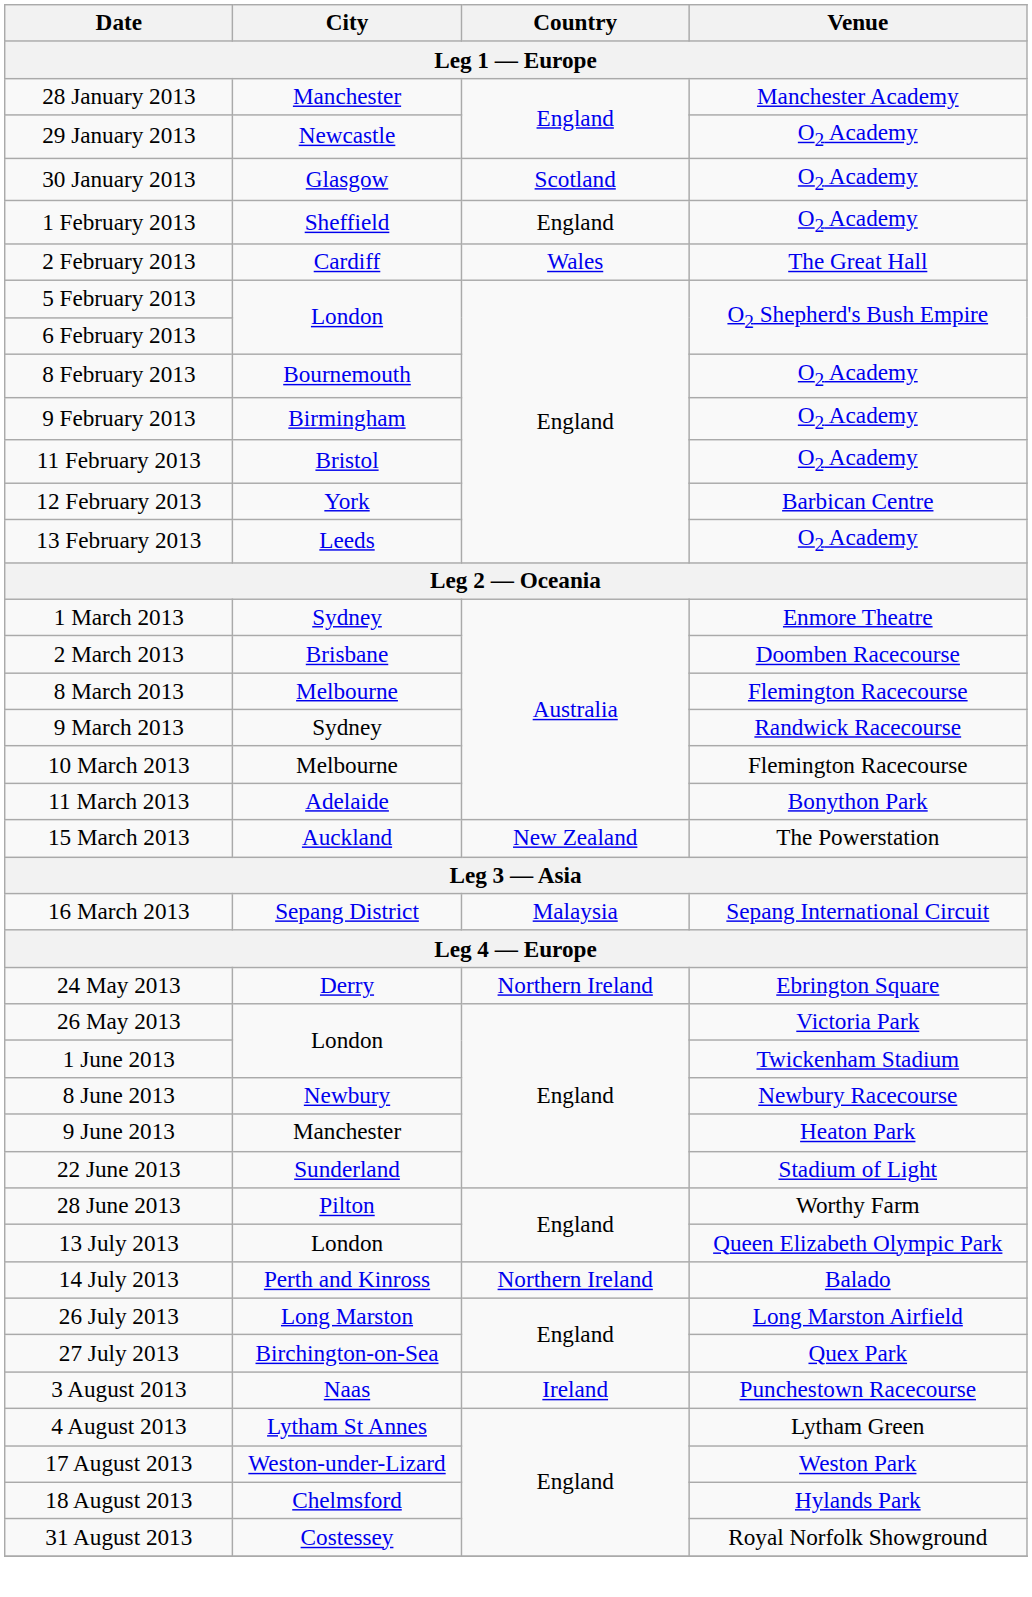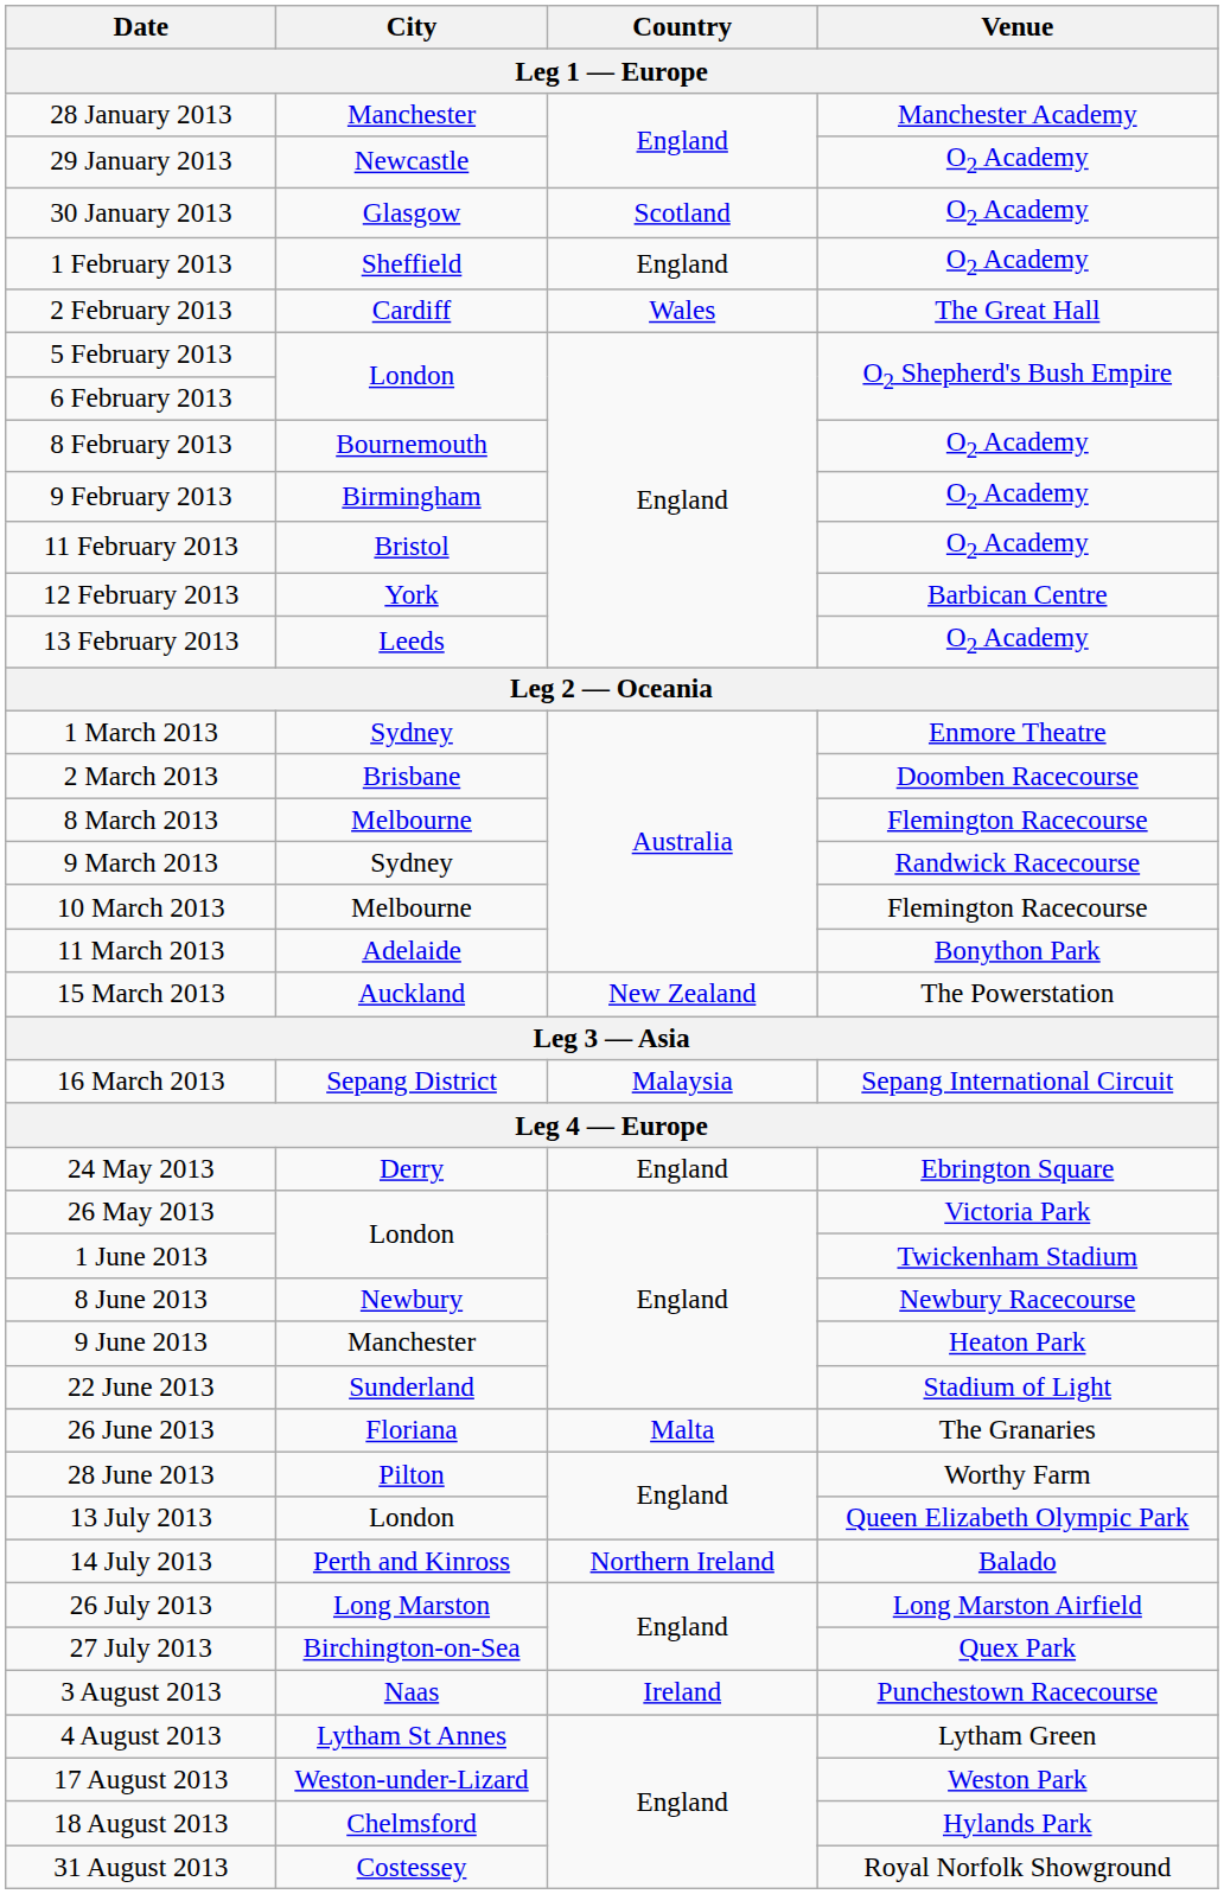24 May 2013 | Country: Northern Ireland -> England
+ row: 26 June 2013 | Floriana | Malta | The Granaries
